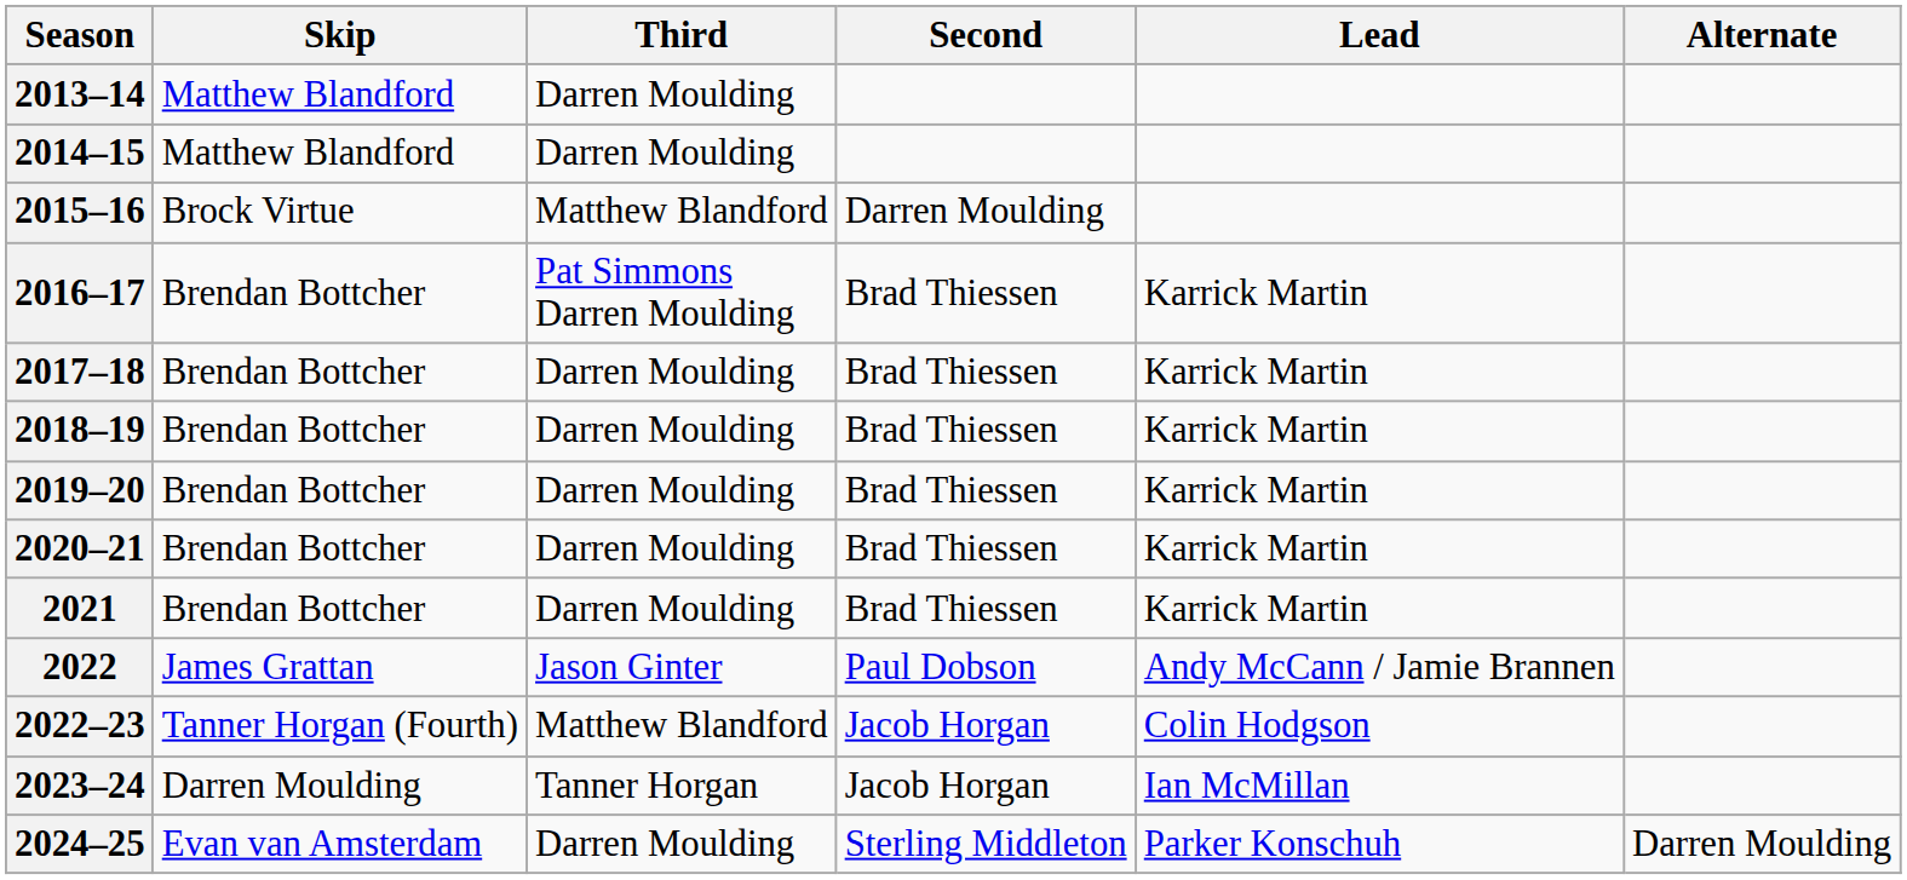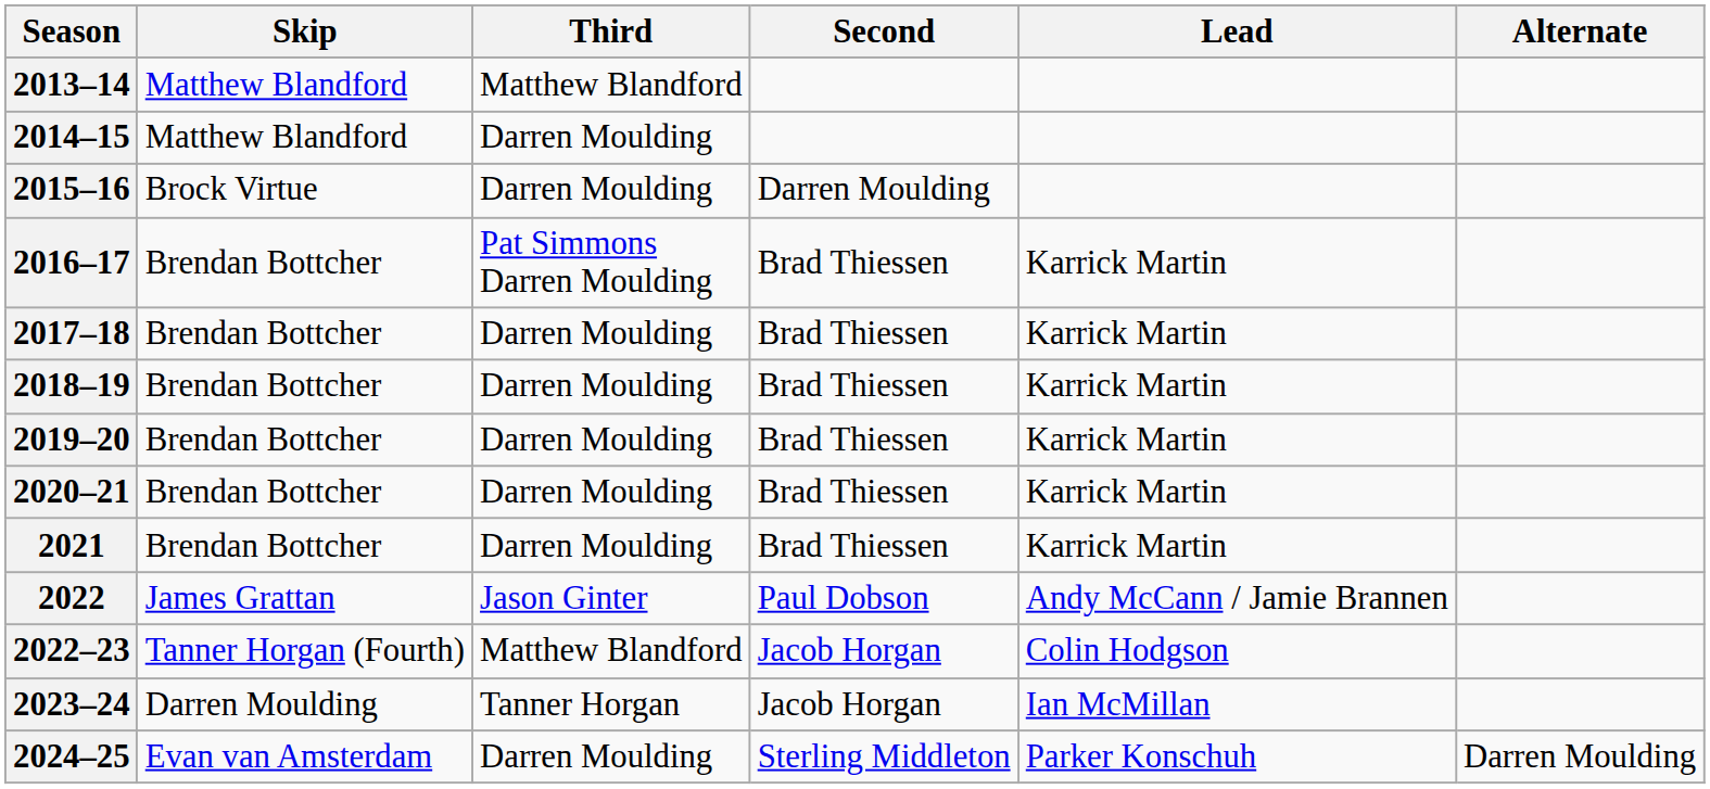2013–14 | Third: Darren Moulding -> Matthew Blandford
2015–16 | Third: Matthew Blandford -> Darren Moulding
